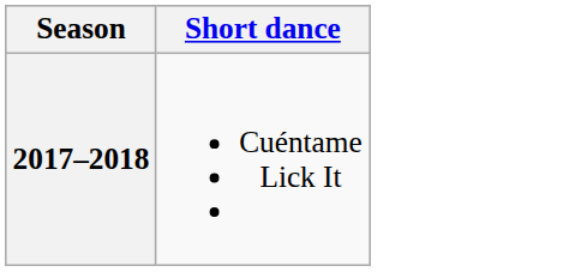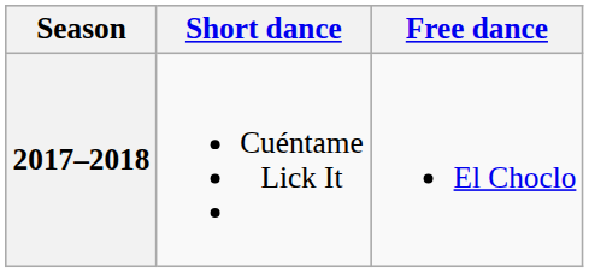+ column: Free dance | El Choclo
